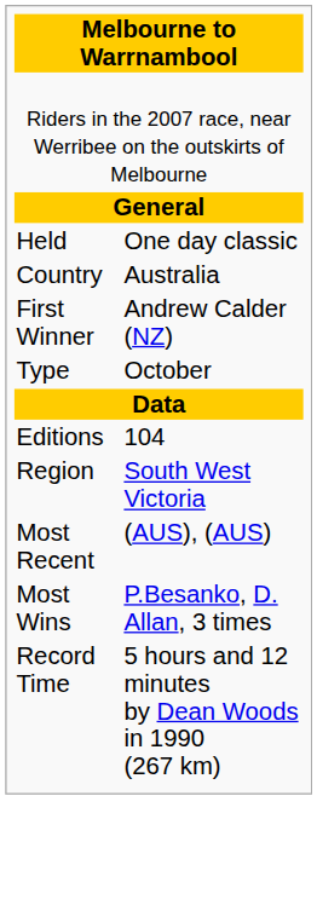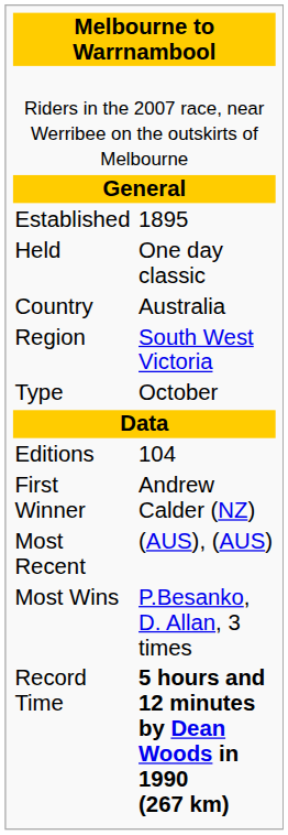+ row: Established | 1895
rows swapped: Region <-> First Winner
Record Time | column 2: normal -> bold
